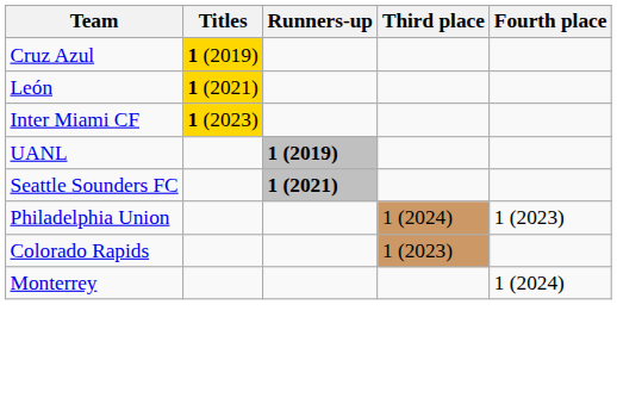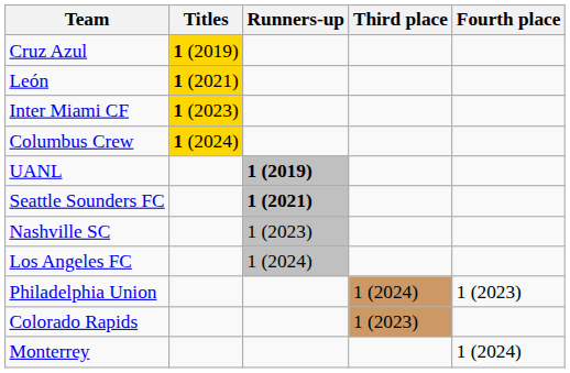+ row: Columbus Crew | 1 (2024)
+ row: Nashville SC | 1 (2023)
+ row: Los Angeles FC | 1 (2024)
